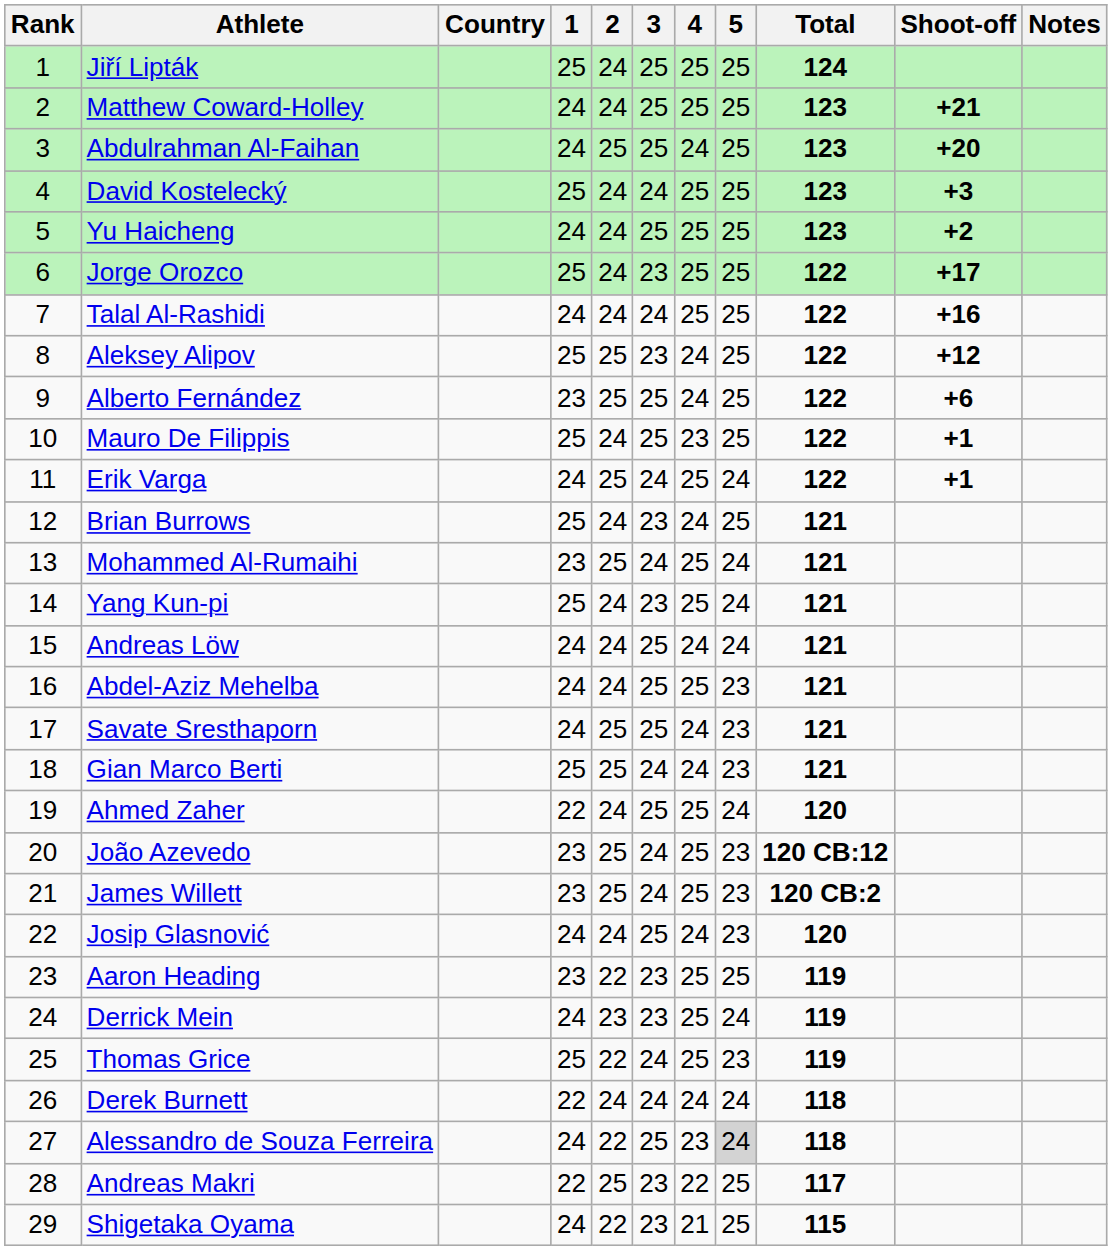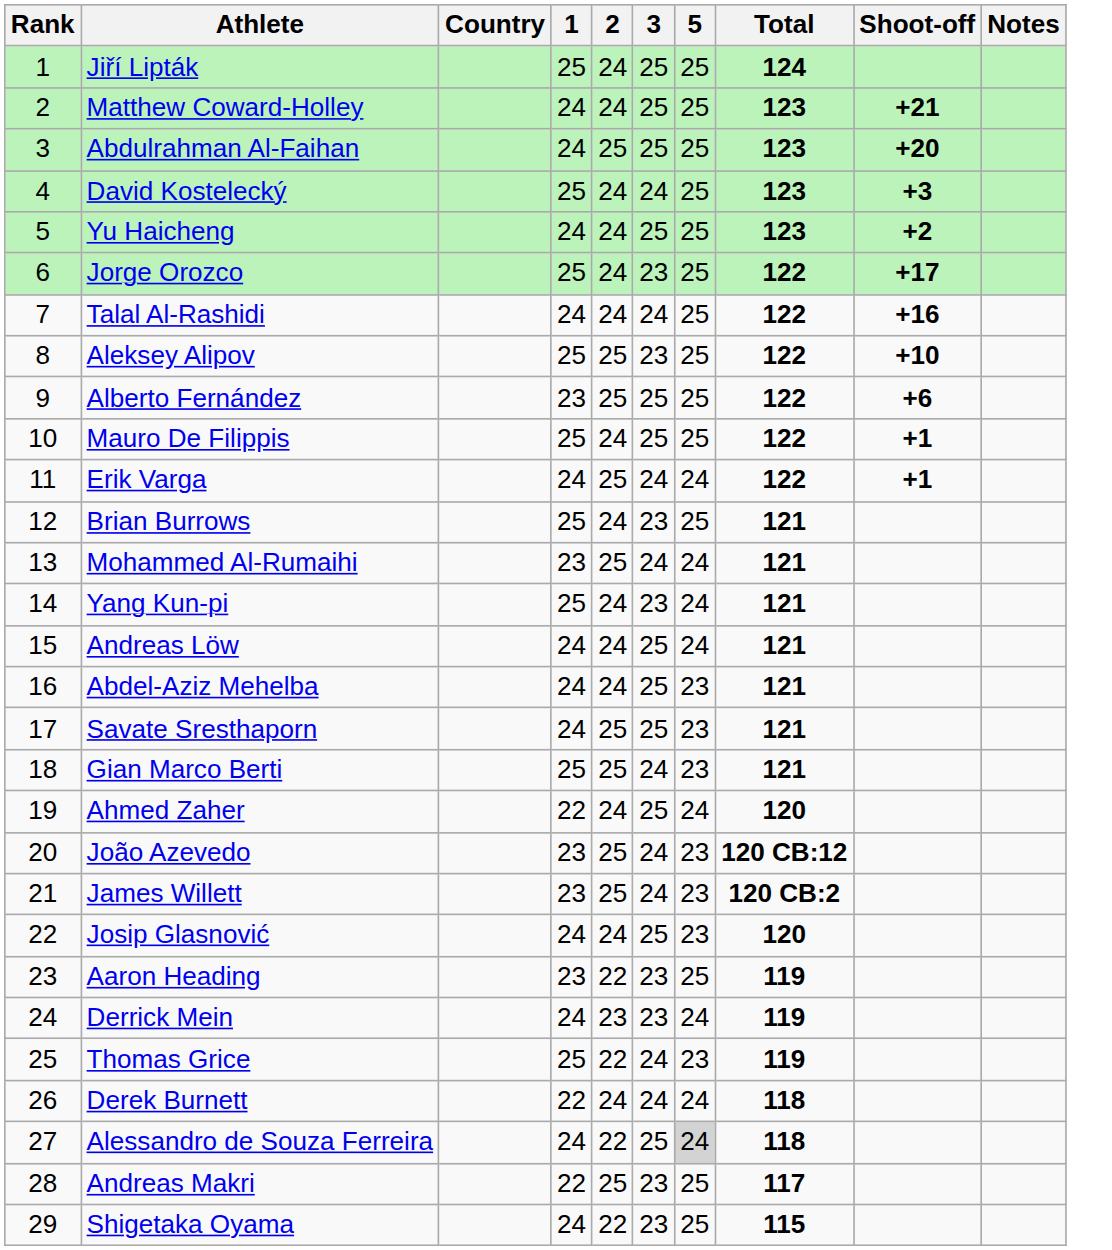- column: 4 | 25 | 25 | 24 | 25 | 25 | 25 | 25 | 24 | 24 | 23 | 25 | 24 | 25 | 25 | 24 | 25 | 24 | 24 | 25 | 25 | 25 | 24 | 25 | 25 | 25 | 24 | 23 | 22 | 21
Aleksey Alipov | Shoot-off: +12 -> +10
